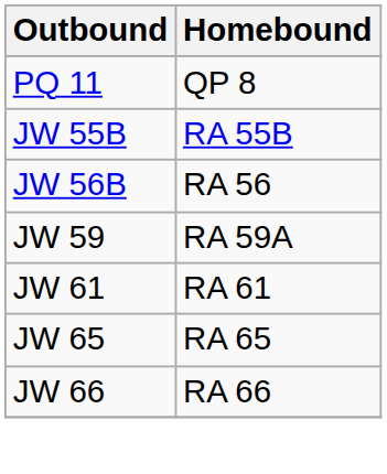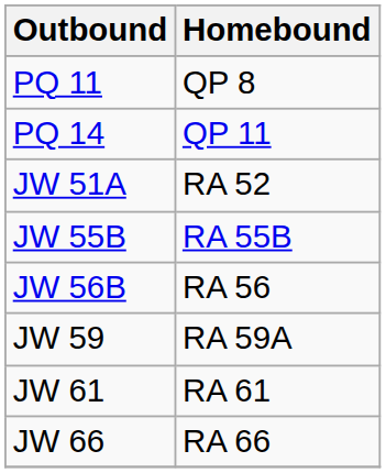+ row: PQ 14 | QP 11
+ row: JW 51A | RA 52
- row: JW 65 | RA 65
